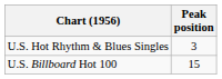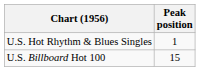U.S. Hot Rhythm & Blues Singles | Peak position: 3 -> 1
